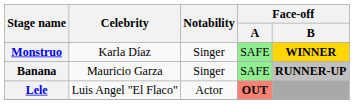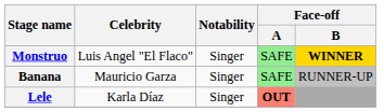Monstruo | Celebrity: Karla Díaz -> Luis Angel "El Flaco"
Banana | Face-off / B: bold -> normal
Lele | Celebrity: Luis Angel "El Flaco" -> Karla Díaz
Lele | Notability: Actor -> Singer
